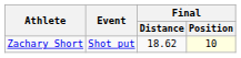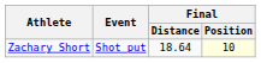Zachary Short | Final / Distance: 18.62 -> 18.64
